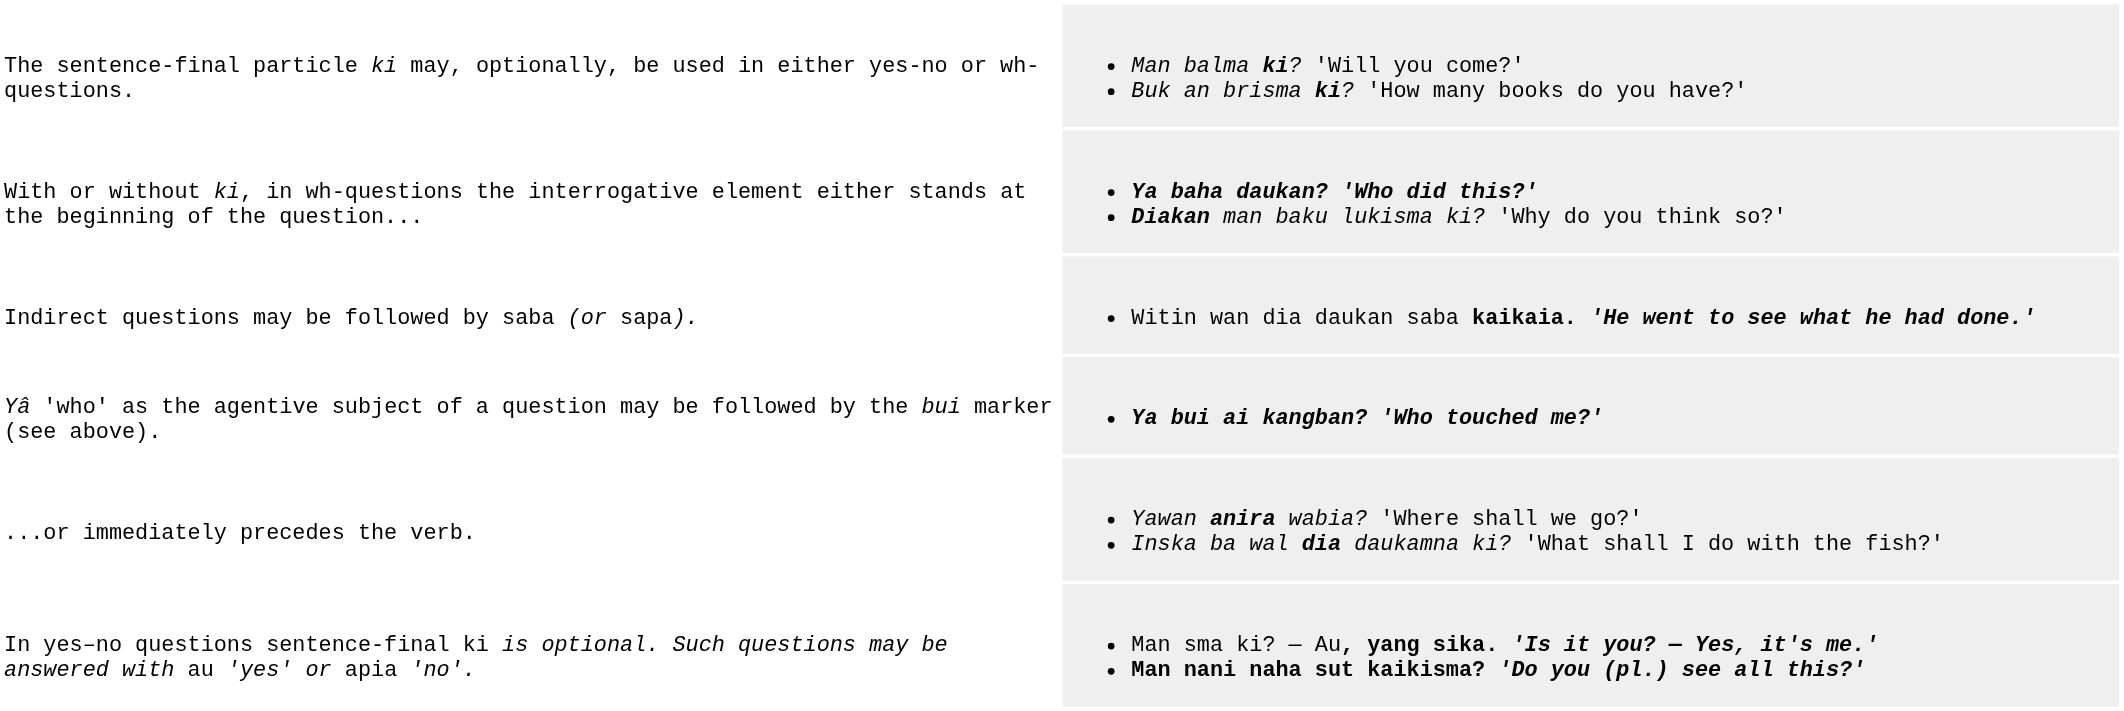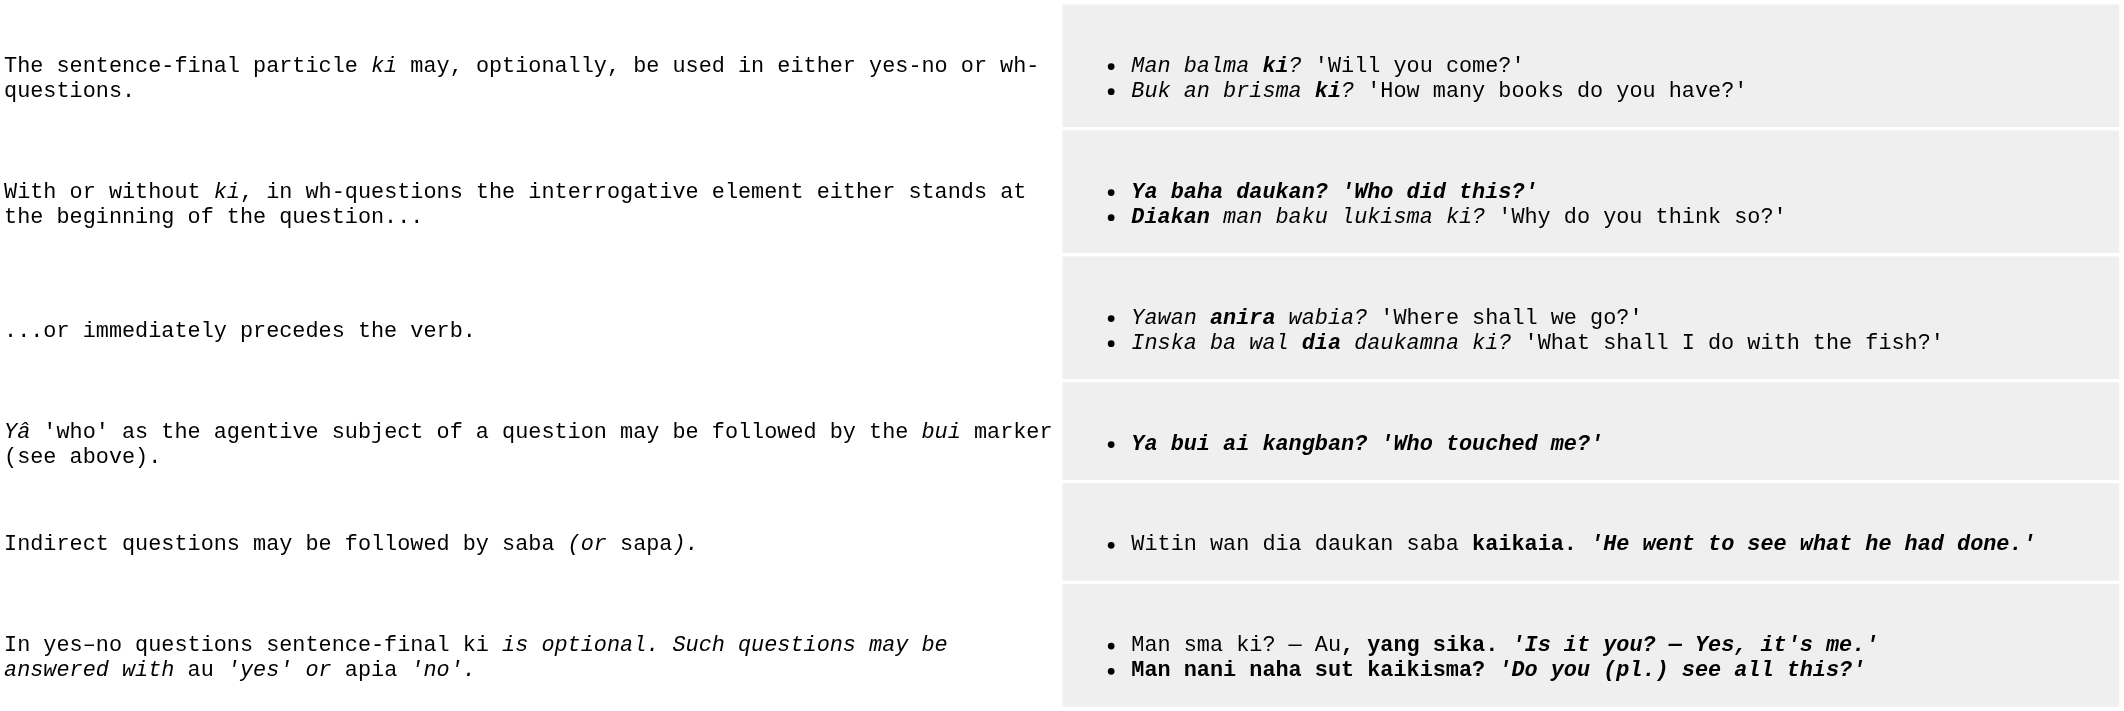rows swapped: ...or immediately precedes the verb. <-> Indirect questions may be followed by saba (or sapa).
